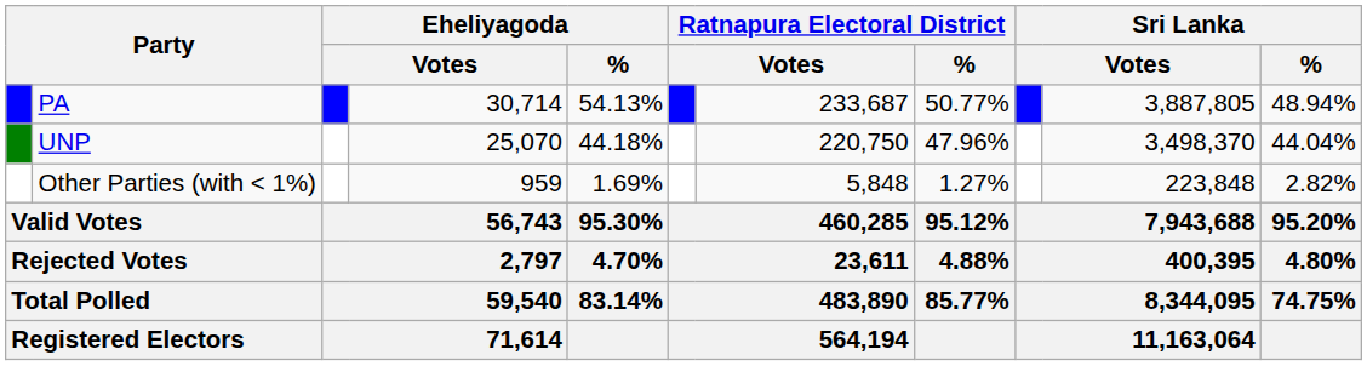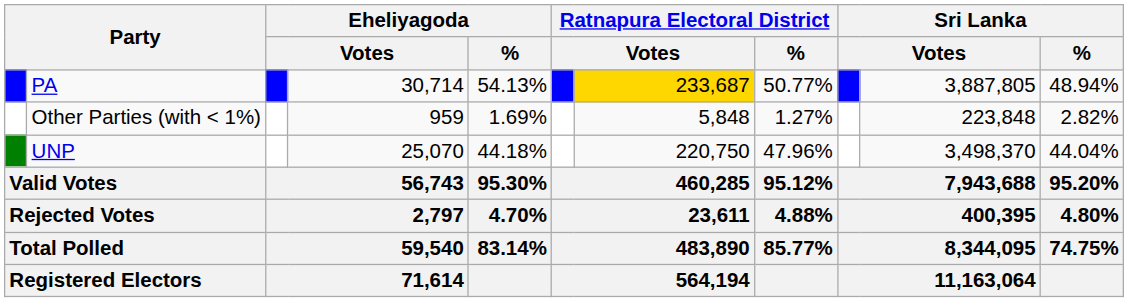PA | column 7: no background -> gold background
rows swapped: UNP <-> Other Parties (with < 1%)
